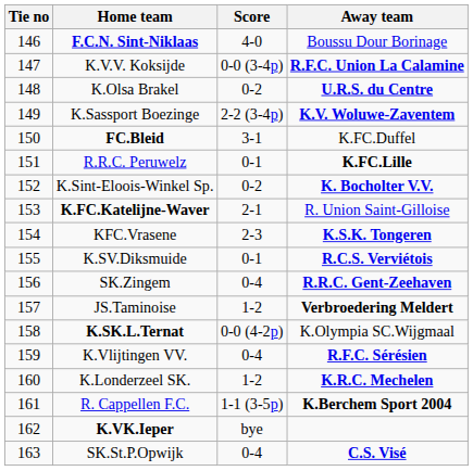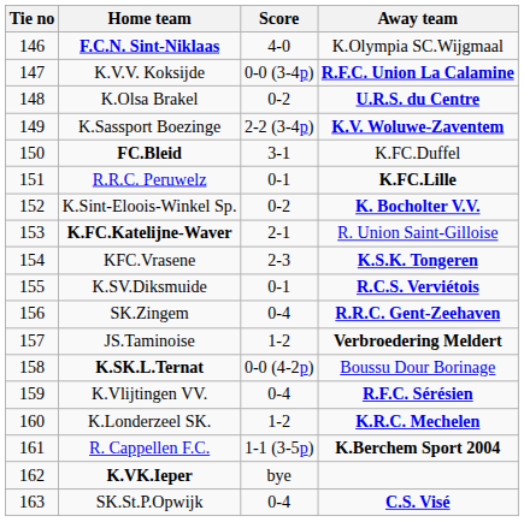F.C.N. Sint-Niklaas | Away team: Boussu Dour Borinage -> K.Olympia SC.Wijgmaal
K.SK.L.Ternat | Away team: K.Olympia SC.Wijgmaal -> Boussu Dour Borinage
